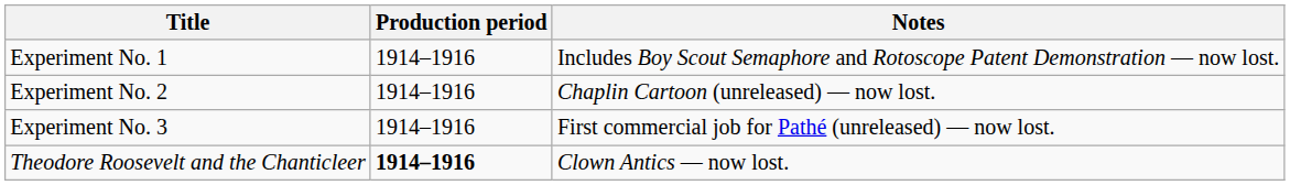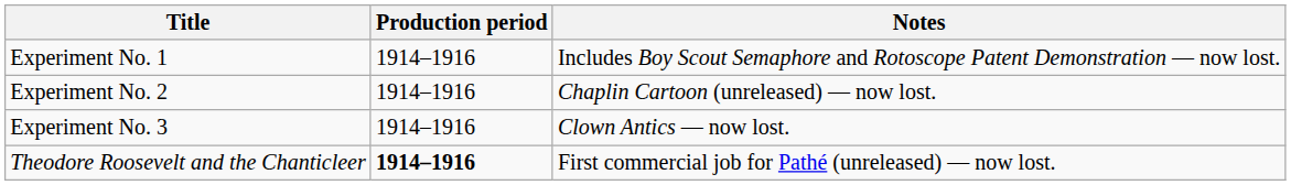Experiment No. 3 | Notes: First commercial job for Pathé (unreleased) — now lost. -> Clown Antics — now lost.
Theodore Roosevelt and the Chanticleer | Notes: Clown Antics — now lost. -> First commercial job for Pathé (unreleased) — now lost.
